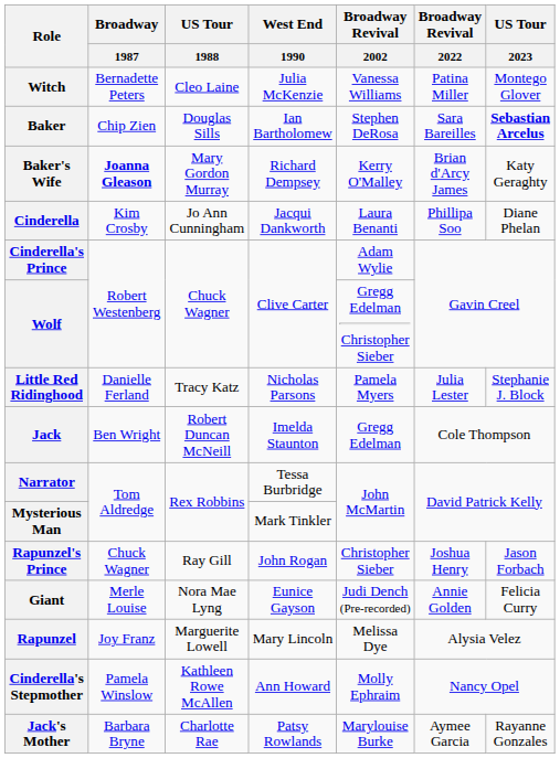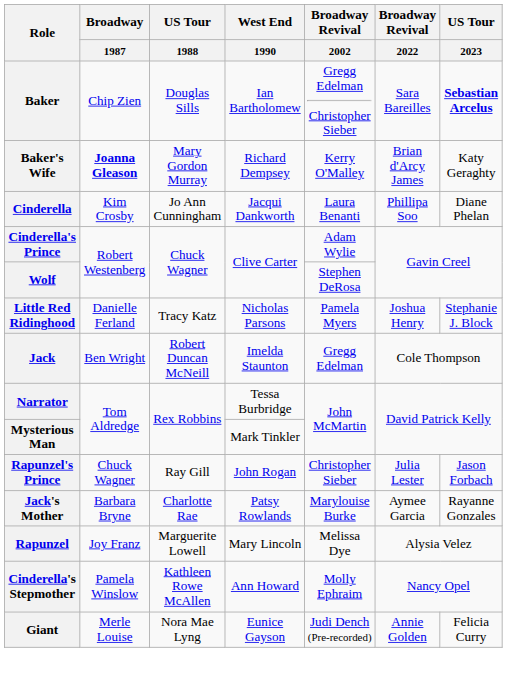- row: Witch | Bernadette Peters | Cleo Laine | Julia McKenzie | Vanessa Williams | Patina Miller | Montego Glover
Baker | Broadway Revival / 2002: Stephen DeRosa -> Gregg Edelman Christopher Sieber
Wolf | Broadway Revival / 2002: Gregg Edelman Christopher Sieber -> Stephen DeRosa
Little Red Ridinghood | Broadway Revival / 2022: Julia Lester -> Joshua Henry
Rapunzel's Prince | Broadway Revival / 2022: Joshua Henry -> Julia Lester
rows swapped: Jack's Mother <-> Giant
